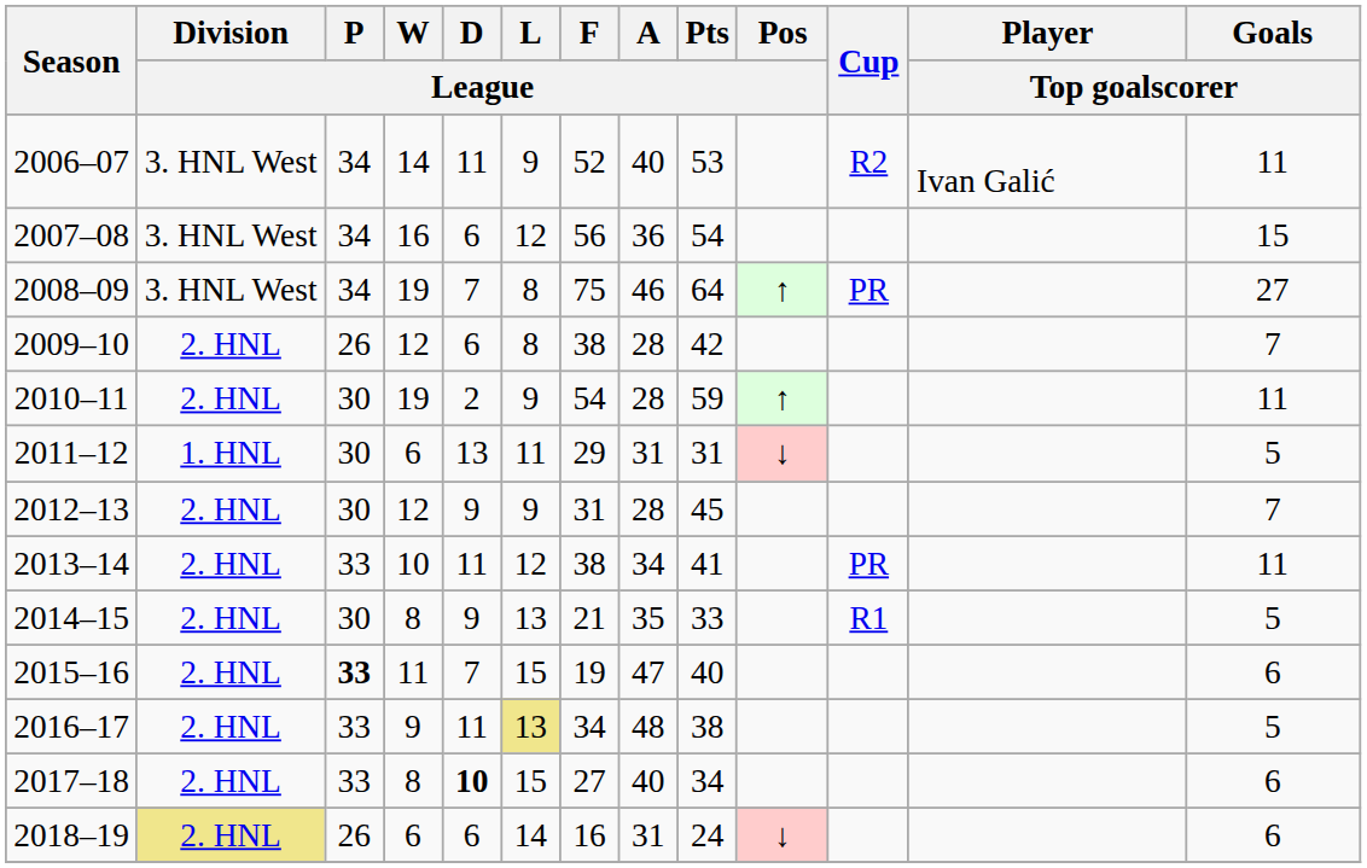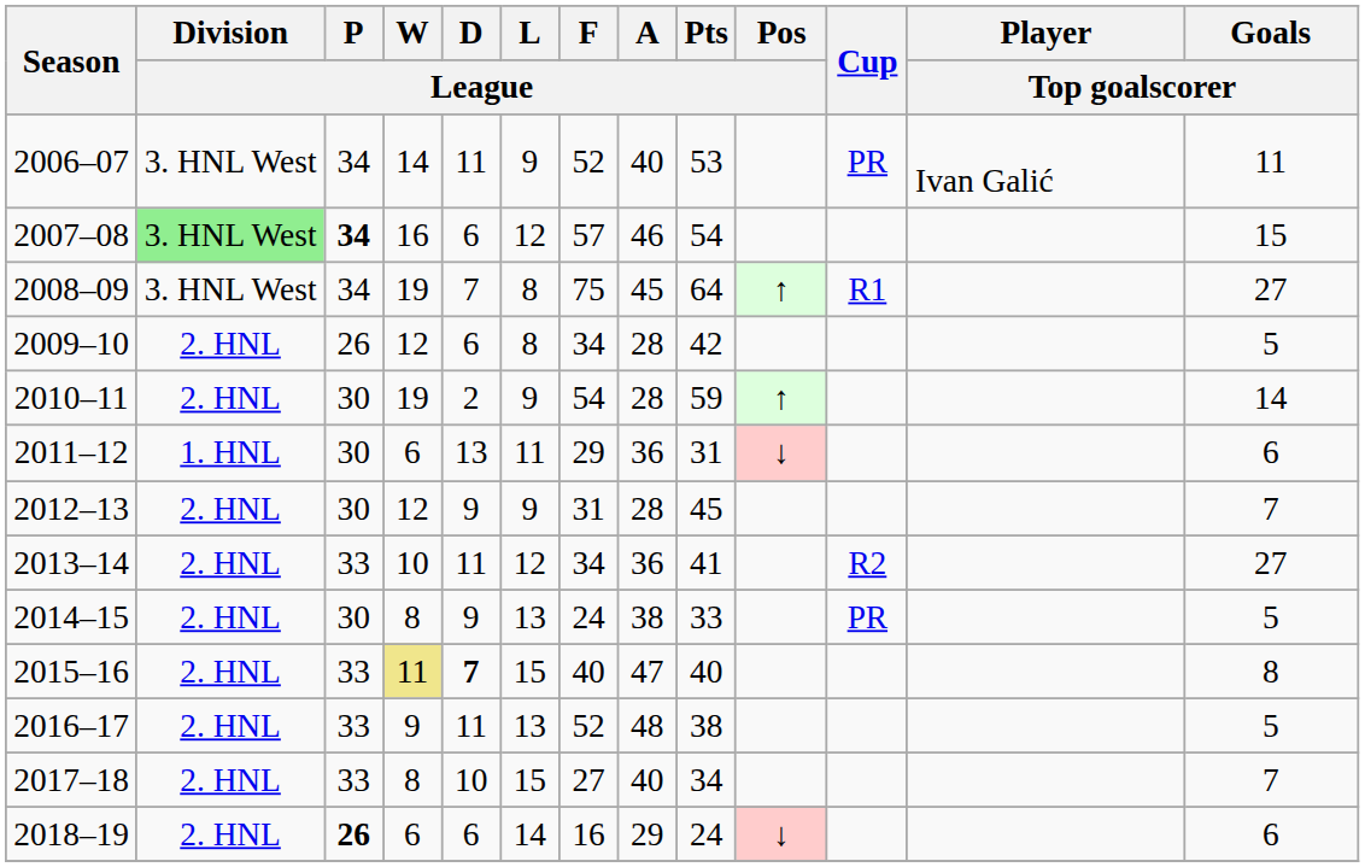2006–07 | Cup: R2 -> PR
2007–08 | Division / League: no background -> lightgreen background
2007–08 | P / League: normal -> bold
2007–08 | F / League: 56 -> 57
2007–08 | A / League: 36 -> 46
2008–09 | A / League: 46 -> 45
2008–09 | Cup: PR -> R1
2009–10 | F / League: 38 -> 34
2009–10 | Goals / Top goalscorer: 7 -> 5
2010–11 | Goals / Top goalscorer: 11 -> 14
2011–12 | A / League: 31 -> 36
2011–12 | Goals / Top goalscorer: 5 -> 6
2013–14 | F / League: 38 -> 34
2013–14 | A / League: 34 -> 36
2013–14 | Cup: PR -> R2
2013–14 | Goals / Top goalscorer: 11 -> 27
2014–15 | F / League: 21 -> 24
2014–15 | A / League: 35 -> 38
2014–15 | Cup: R1 -> PR
2015–16 | P / League: bold -> normal
2015–16 | W / League: no background -> khaki background
2015–16 | D / League: normal -> bold
2015–16 | F / League: 19 -> 40
2015–16 | Goals / Top goalscorer: 6 -> 8
2016–17 | L / League: khaki background -> no background
2016–17 | F / League: 34 -> 52
2017–18 | D / League: bold -> normal
2017–18 | Goals / Top goalscorer: 6 -> 7
2018–19 | Division / League: khaki background -> no background
2018–19 | P / League: normal -> bold
2018–19 | A / League: 31 -> 29
